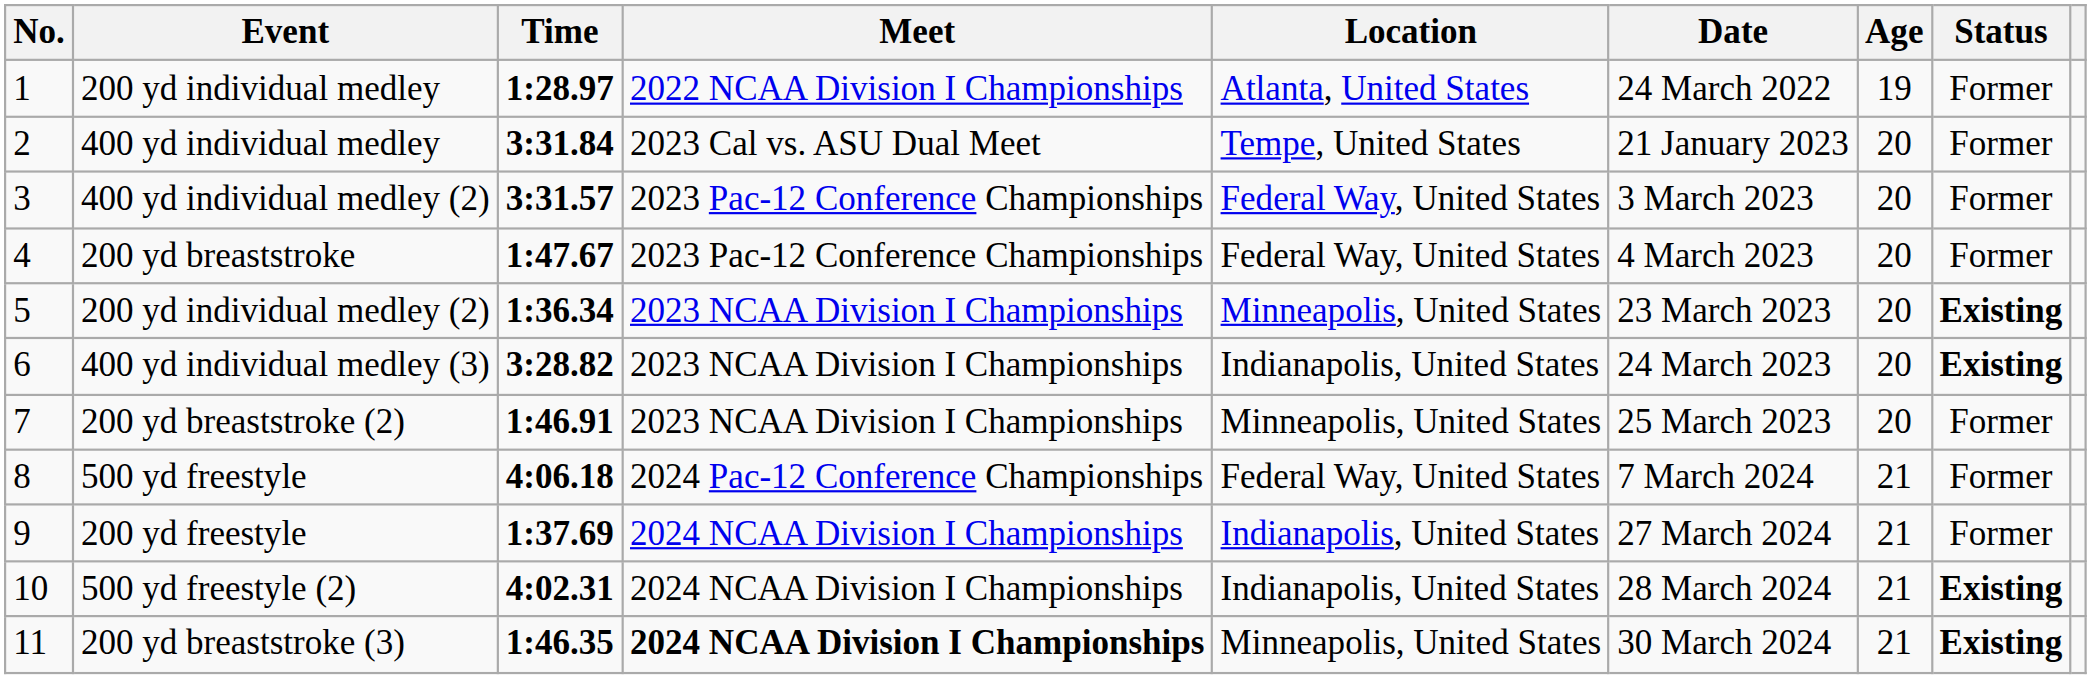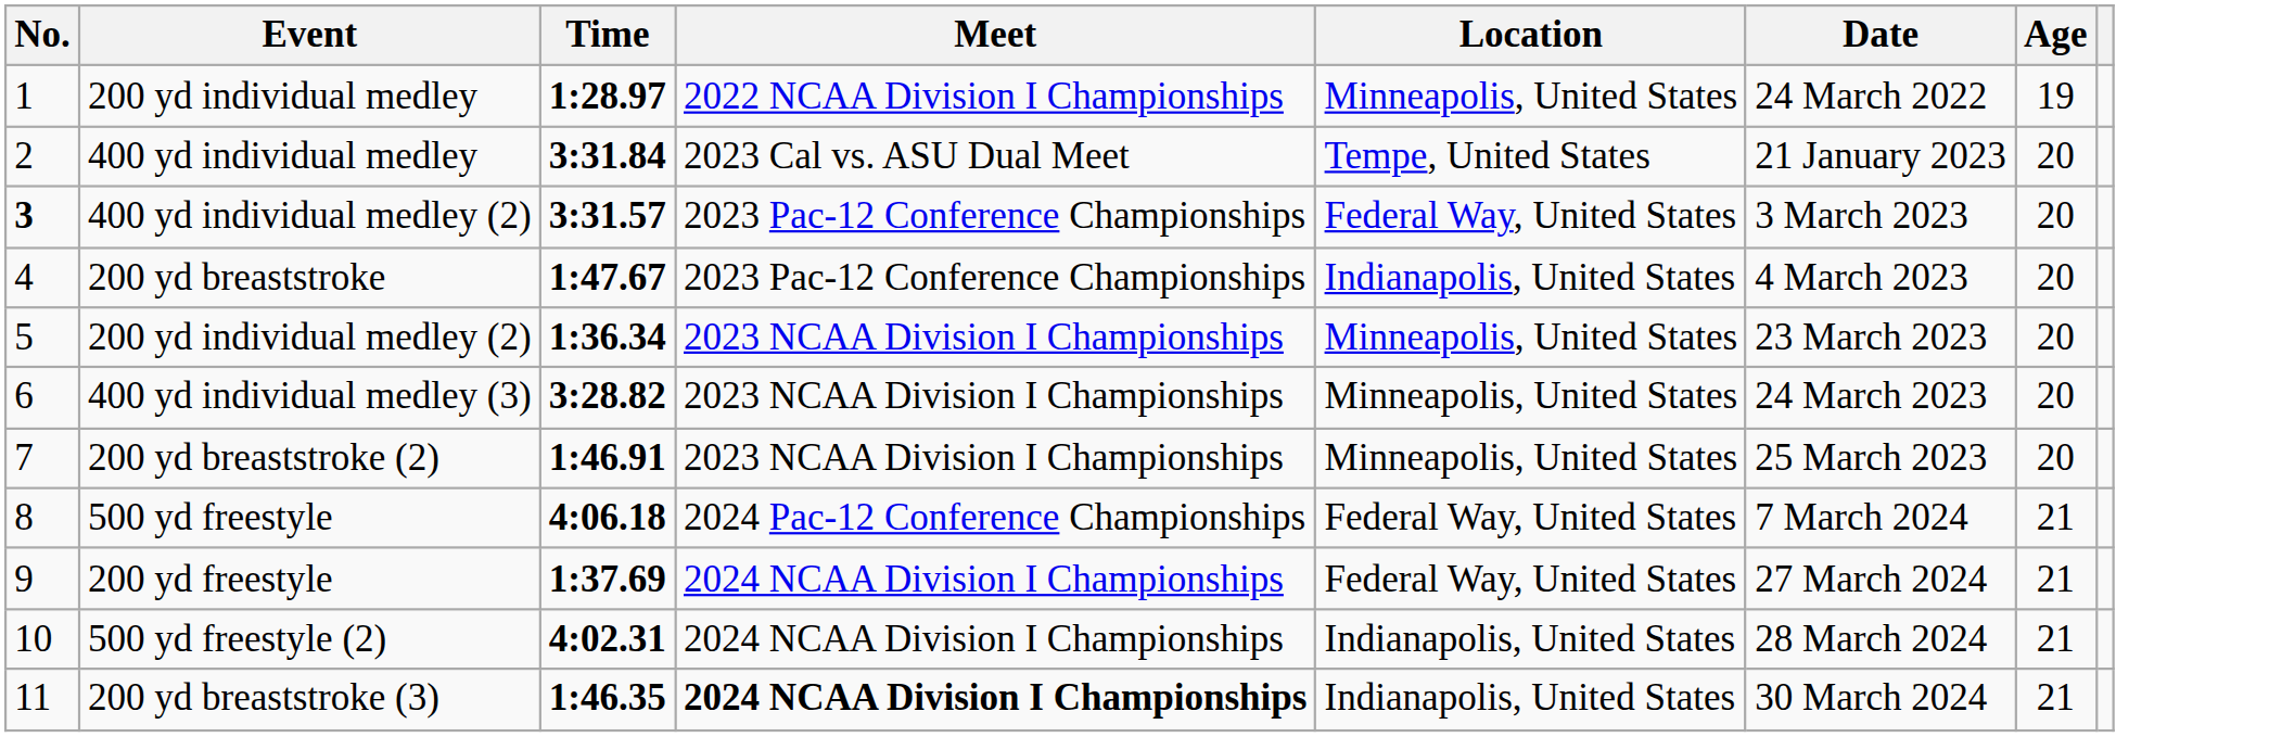- column: Status | Former | Former | Former | Former | Existing | Existing | Former | Former | Former | Existing | Existing
200 yd individual medley | Location: Atlanta, United States -> Minneapolis, United States
400 yd individual medley (2) | No.: normal -> bold
200 yd breaststroke | Location: Federal Way, United States -> Indianapolis, United States
400 yd individual medley (3) | Location: Indianapolis, United States -> Minneapolis, United States
200 yd freestyle | Location: Indianapolis, United States -> Federal Way, United States
200 yd breaststroke (3) | Location: Minneapolis, United States -> Indianapolis, United States
